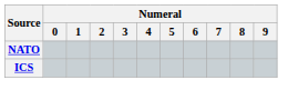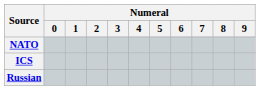+ row: Russian
